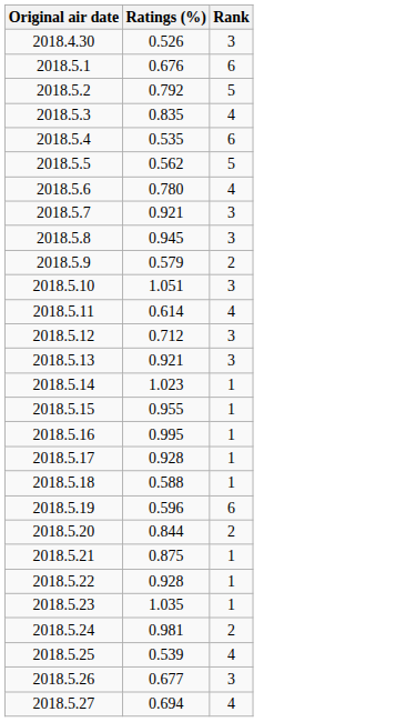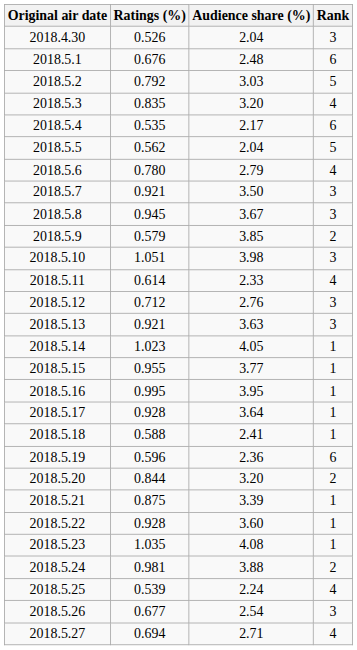+ column: Audience share (%) | 2.04 | 2.48 | 3.03 | 3.20 | 2.17 | 2.04 | 2.79 | 3.50 | 3.67 | 3.85 | 3.98 | 2.33 | 2.76 | 3.63 | 4.05 | 3.77 | 3.95 | 3.64 | 2.41 | 2.36 | 3.20 | 3.39 | 3.60 | 4.08 | 3.88 | 2.24 | 2.54 | 2.71
